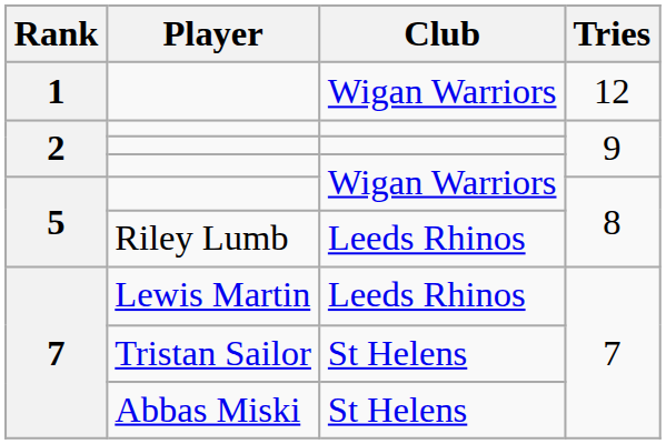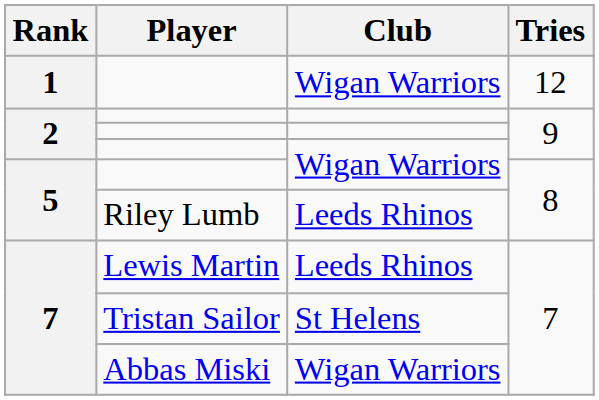Abbas Miski | Club: St Helens -> Wigan Warriors
